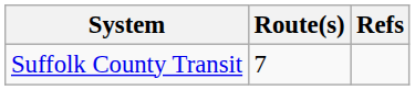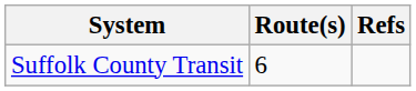Suffolk County Transit | Route(s): 7 -> 6
